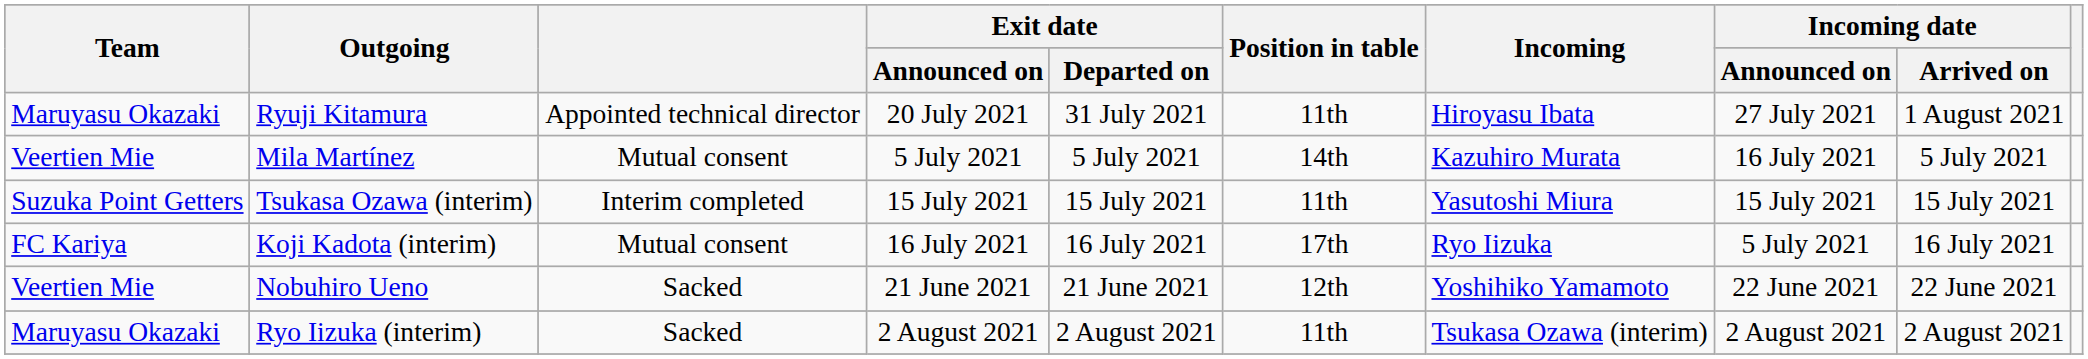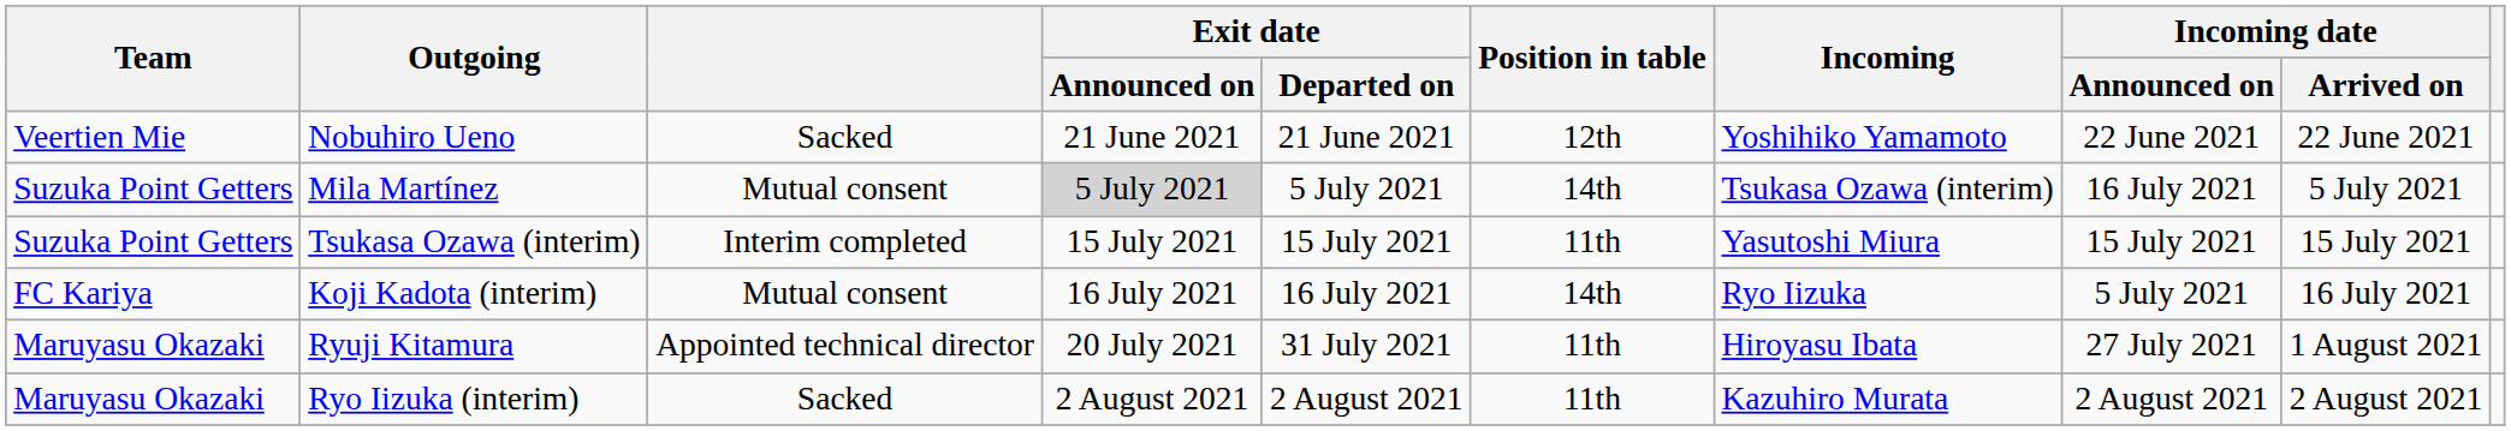rows swapped: Nobuhiro Ueno <-> Ryuji Kitamura
Mila Martínez | Team: Veertien Mie -> Suzuka Point Getters
Mila Martínez | Exit date / Announced on: no background -> lightgrey background
Mila Martínez | Incoming: Kazuhiro Murata -> Tsukasa Ozawa (interim)
Koji Kadota (interim) | Position in table: 17th -> 14th
Ryo Iizuka (interim) | Incoming: Tsukasa Ozawa (interim) -> Kazuhiro Murata
